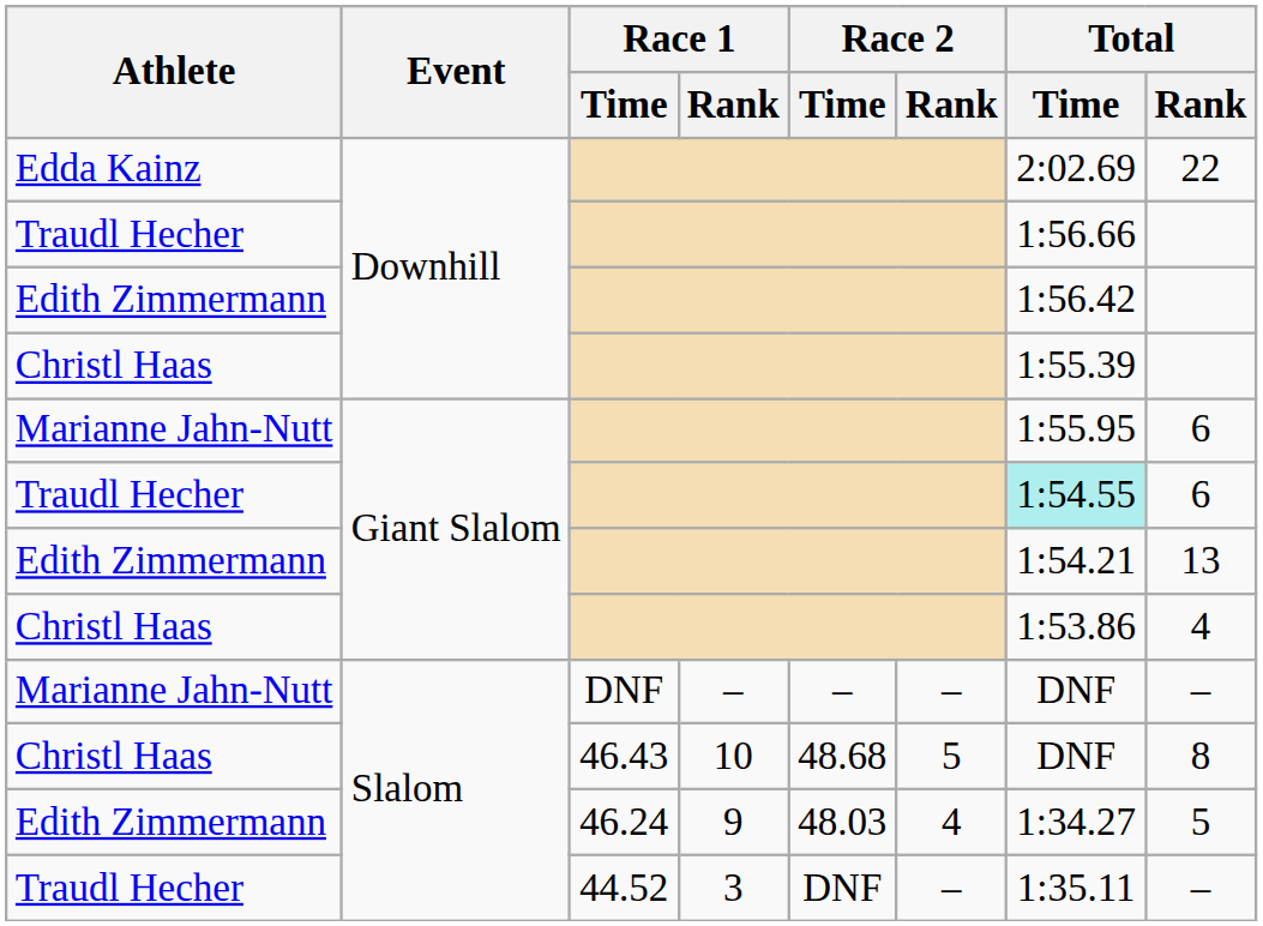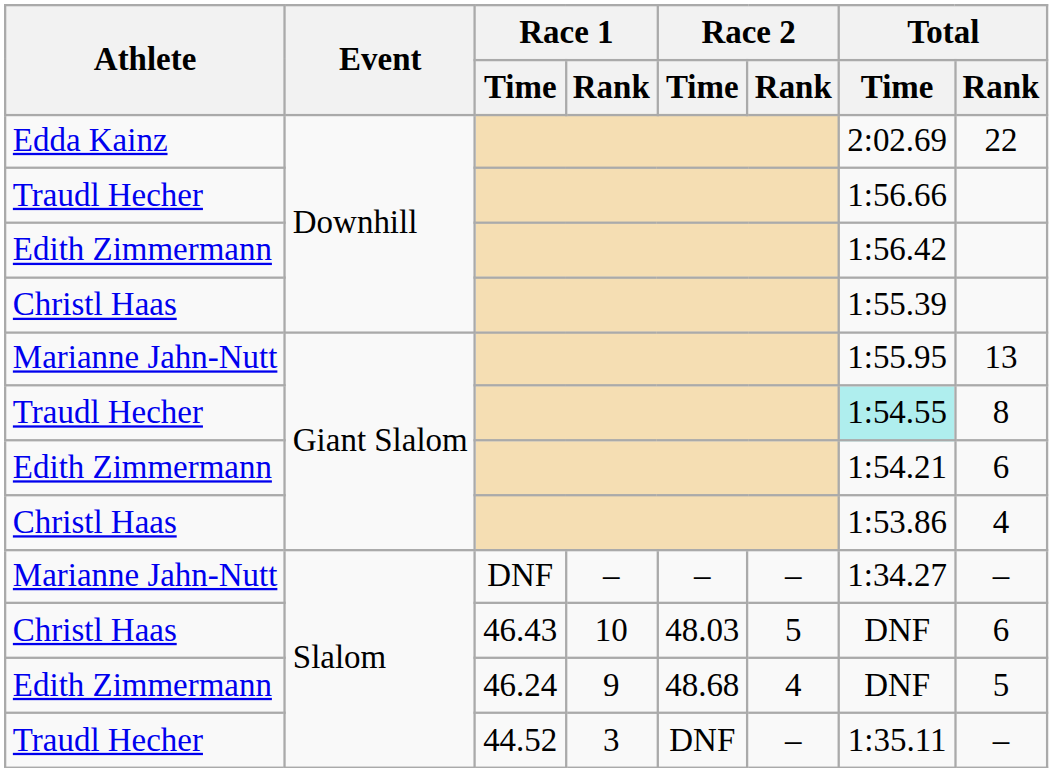Marianne Jahn-Nutt / Giant Slalom | Total / Rank: 6 -> 13
Traudl Hecher / Giant Slalom | Total / Rank: 6 -> 8
Edith Zimmermann / Giant Slalom | Total / Rank: 13 -> 6
Marianne Jahn-Nutt / Slalom | Total / Time: DNF -> 1:34.27
Christl Haas / Slalom | Race 2 / Time: 48.68 -> 48.03
Christl Haas / Slalom | Total / Rank: 8 -> 6
Edith Zimmermann / Slalom | Race 2 / Time: 48.03 -> 48.68
Edith Zimmermann / Slalom | Total / Time: 1:34.27 -> DNF
